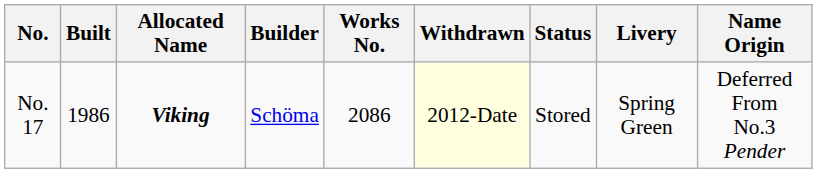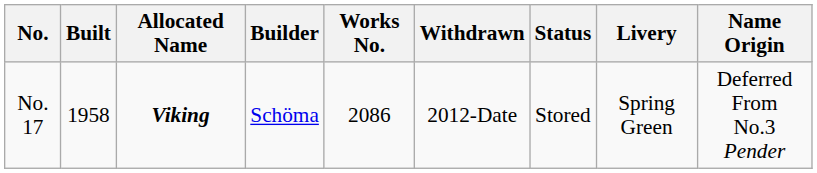No. 17 | Built: 1986 -> 1958
No. 17 | Withdrawn: lightyellow background -> no background
